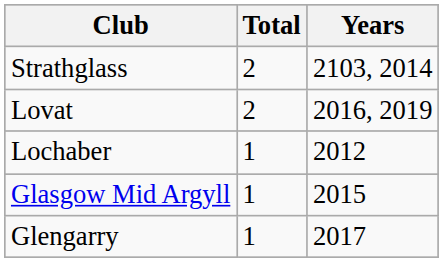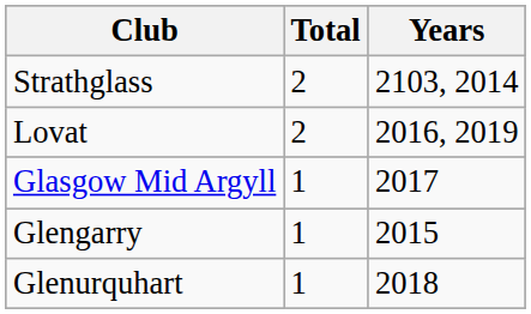- row: Lochaber | 1 | 2012
Glasgow Mid Argyll | Years: 2015 -> 2017
Glengarry | Years: 2017 -> 2015
+ row: Glenurquhart | 1 | 2018
